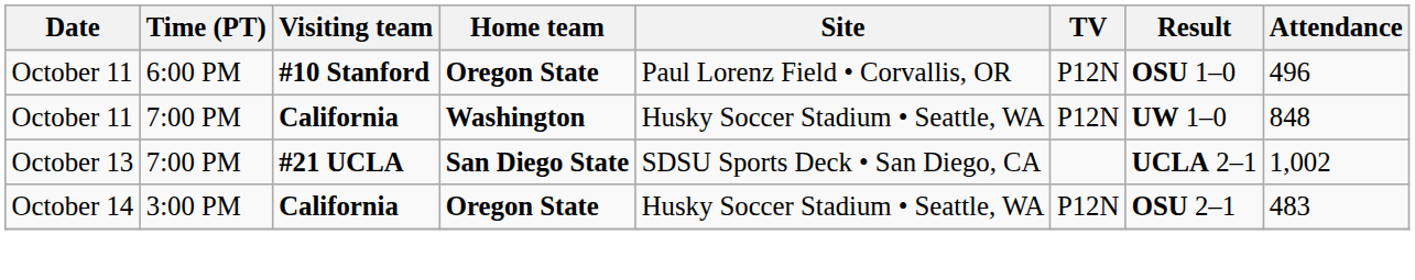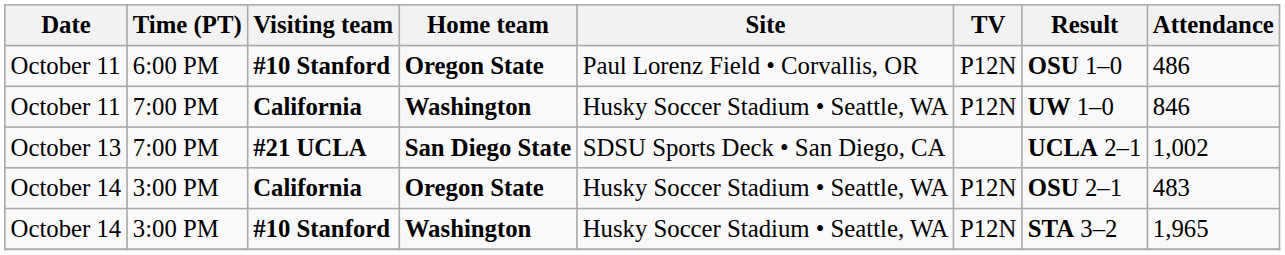October 11 / #10 Stanford | Attendance: 496 -> 486
October 11 / California | Attendance: 848 -> 846
+ row: October 14 | 3:00 PM | #10 Stanford | Washington | Husky Soccer Stadium • Seattle, WA | P12N | STA 3–2 | 1,965
